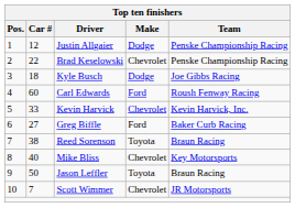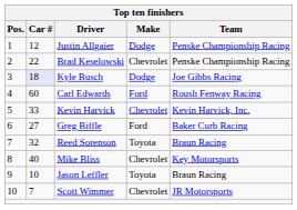Kyle Busch | Car #: no background -> lavender background
Reed Sorenson | Car #: 38 -> 32
Jason Leffler | Car #: 50 -> 10
